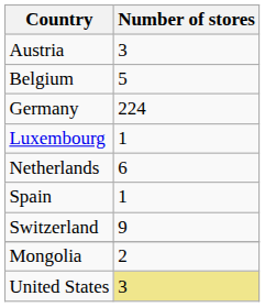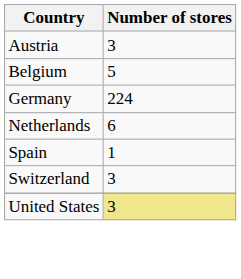- row: Luxembourg | 1
Switzerland | Number of stores: 9 -> 3
- row: Mongolia | 2
